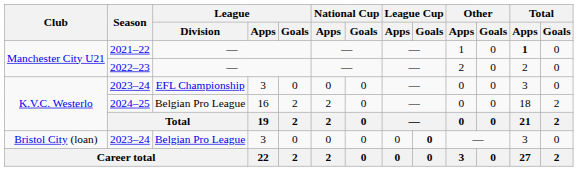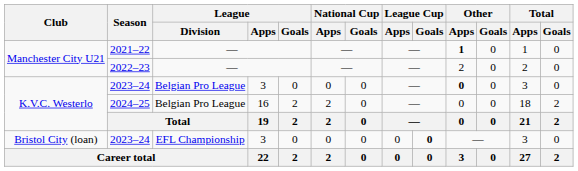2021–22 | Other / Apps: normal -> bold
2021–22 | Total / Apps: bold -> normal
K.V.C. Westerlo / 2023–24 | League / Division: EFL Championship -> Belgian Pro League
K.V.C. Westerlo / 2023–24 | Other / Apps: normal -> bold
Bristol City (loan) / 2023–24 | League / Division: Belgian Pro League -> EFL Championship
